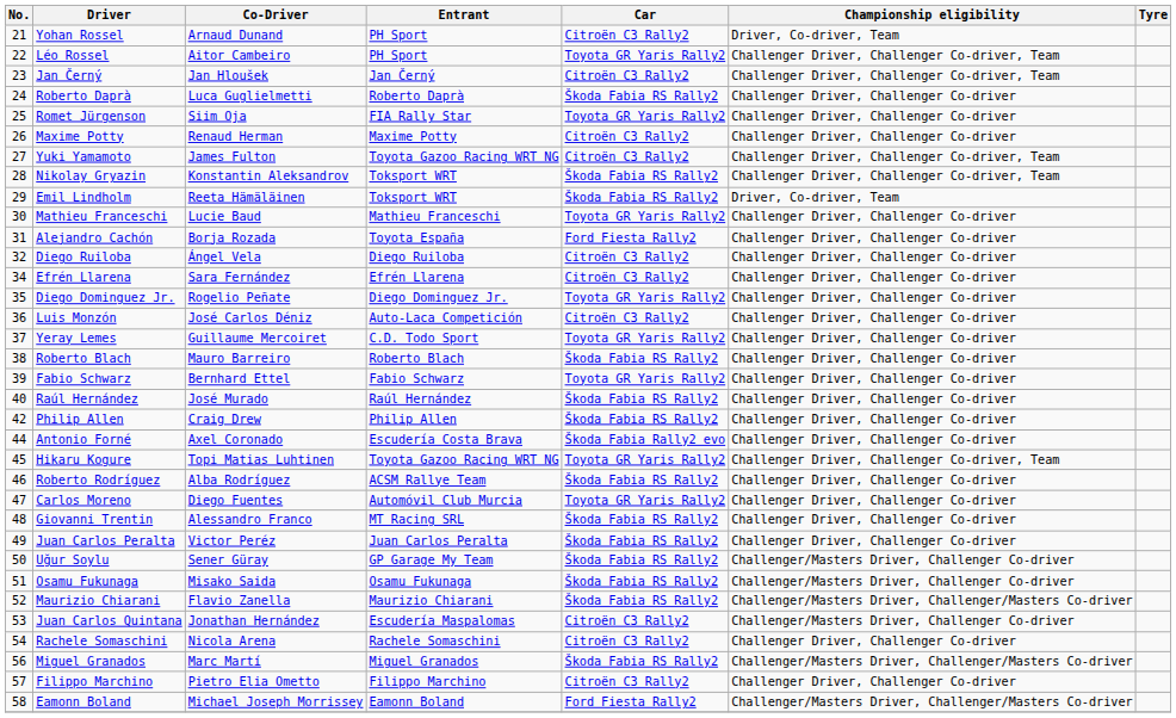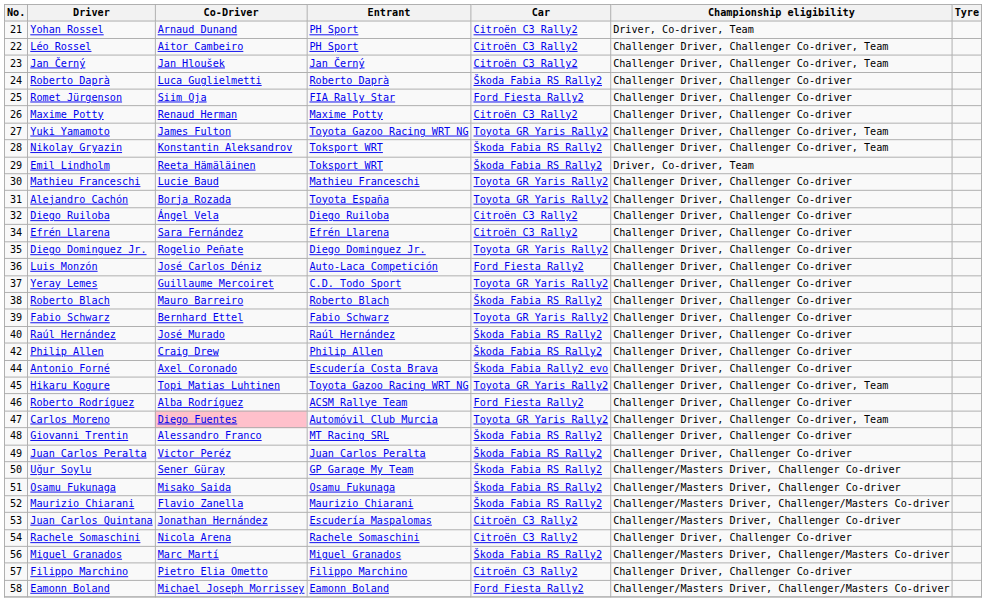Léo Rossel | Car: Toyota GR Yaris Rally2 -> Citroën C3 Rally2
Romet Jürgenson | Car: Toyota GR Yaris Rally2 -> Ford Fiesta Rally2
Yuki Yamamoto | Car: Citroën C3 Rally2 -> Toyota GR Yaris Rally2
Alejandro Cachón | Car: Ford Fiesta Rally2 -> Toyota GR Yaris Rally2
Luis Monzón | Car: Citroën C3 Rally2 -> Ford Fiesta Rally2
Roberto Rodríguez | Car: Škoda Fabia RS Rally2 -> Ford Fiesta Rally2
Carlos Moreno | Co-Driver: no background -> pink background
Carlos Moreno | Championship eligibility: Challenger Driver, Challenger Co-driver -> Challenger Driver, Challenger Co-driver, Team
